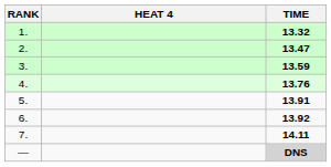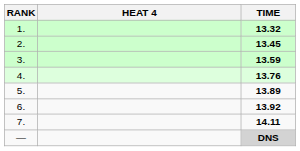2. | TIME: 13.47 -> 13.45
5. | TIME: 13.91 -> 13.89
